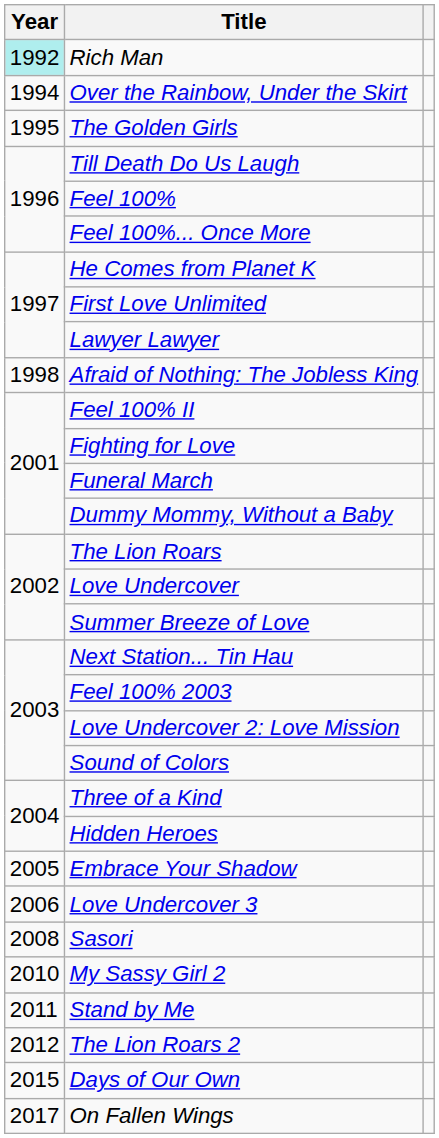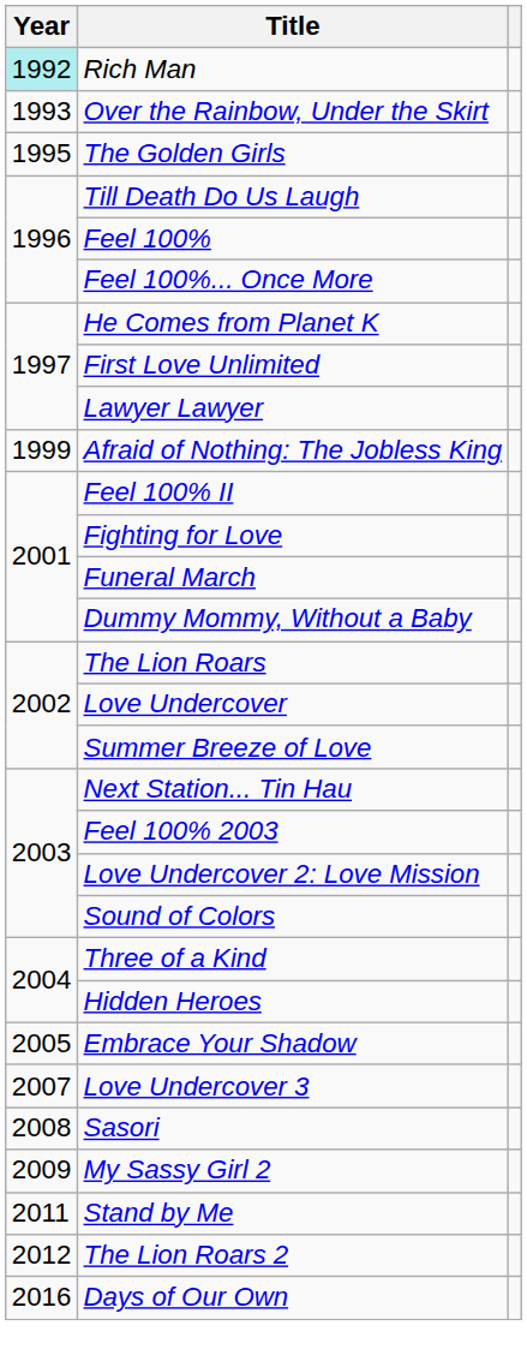Over the Rainbow, Under the Skirt | Year: 1994 -> 1993
Afraid of Nothing: The Jobless King | Year: 1998 -> 1999
Love Undercover 3 | Year: 2006 -> 2007
My Sassy Girl 2 | Year: 2010 -> 2009
Days of Our Own | Year: 2015 -> 2016
- row: 2017 | On Fallen Wings
